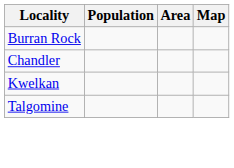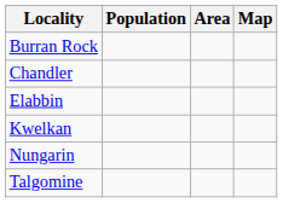+ row: Elabbin
+ row: Nungarin
